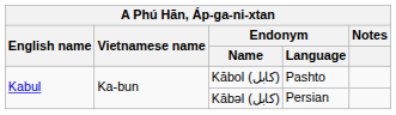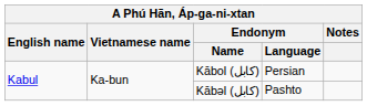Kābol (کابل) | Endonym / Language: Pashto -> Persian
Kābəl (کابل) | Endonym / Language: Persian -> Pashto
